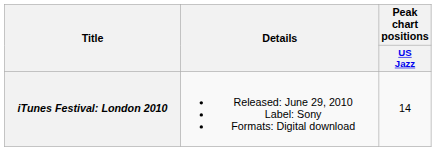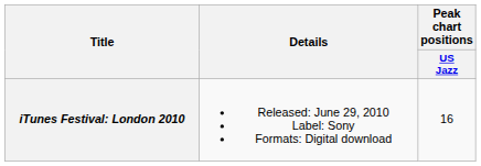iTunes Festival: London 2010 | Peak chart positions / US Jazz: 14 -> 16
